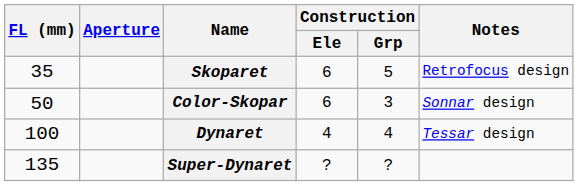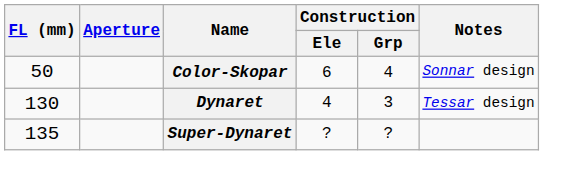- row: 35 | Skoparet | 6 | 5 | Retrofocus design
Color-Skopar | Construction / Grp: 3 -> 4
Dynaret | FL (mm): 100 -> 130
Dynaret | Construction / Grp: 4 -> 3
